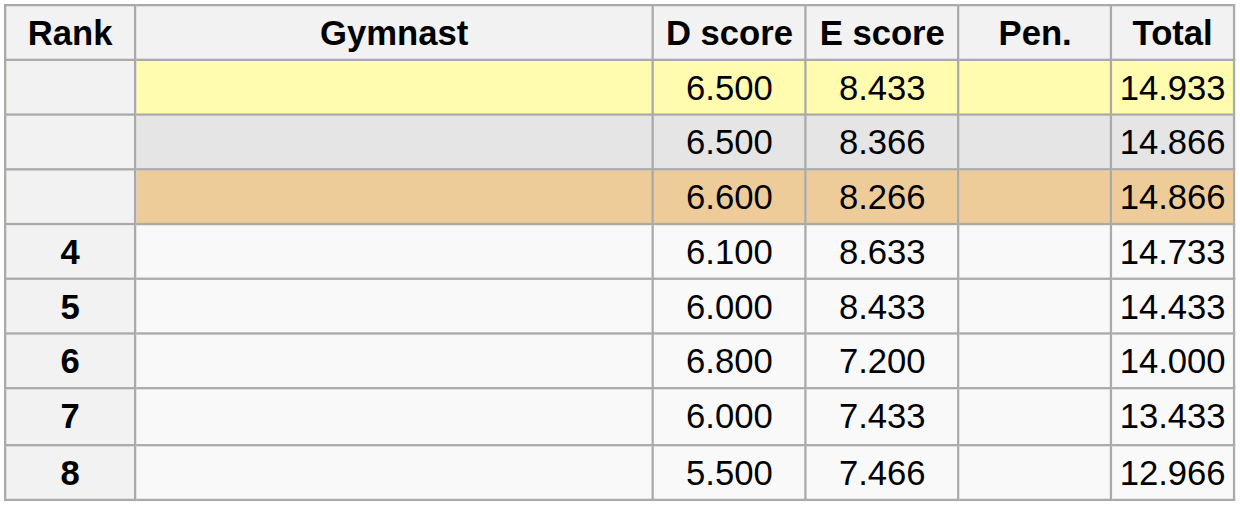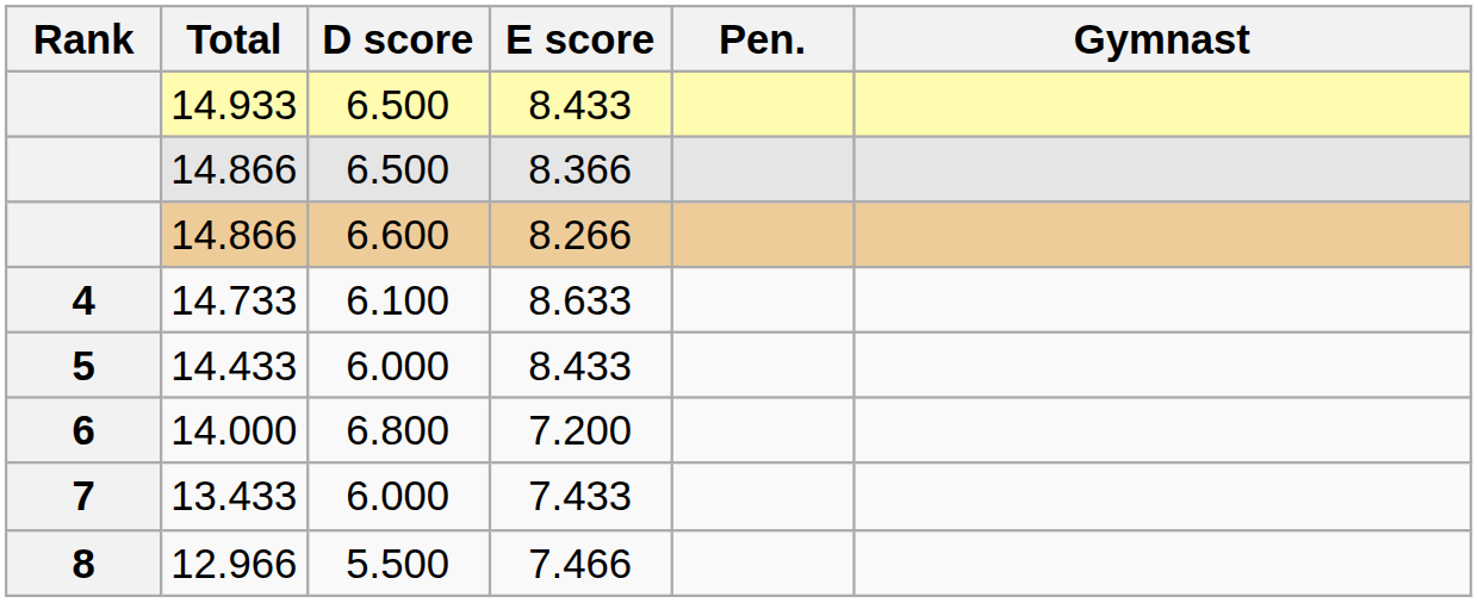columns swapped: Gymnast <-> Total
